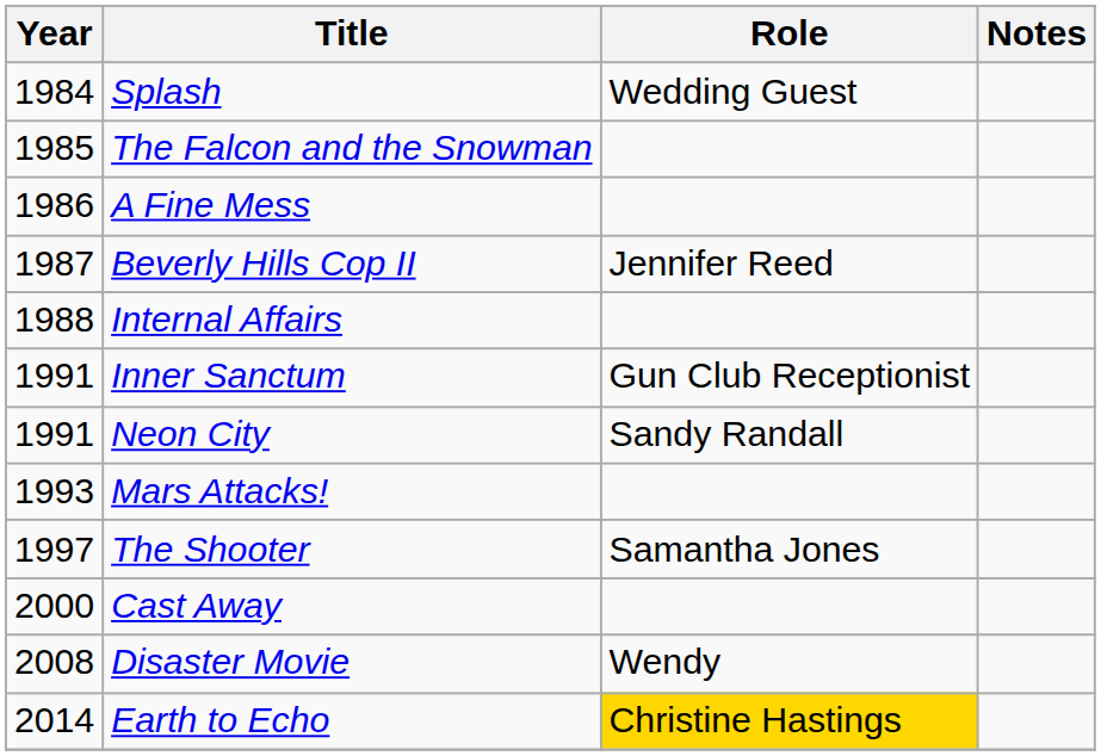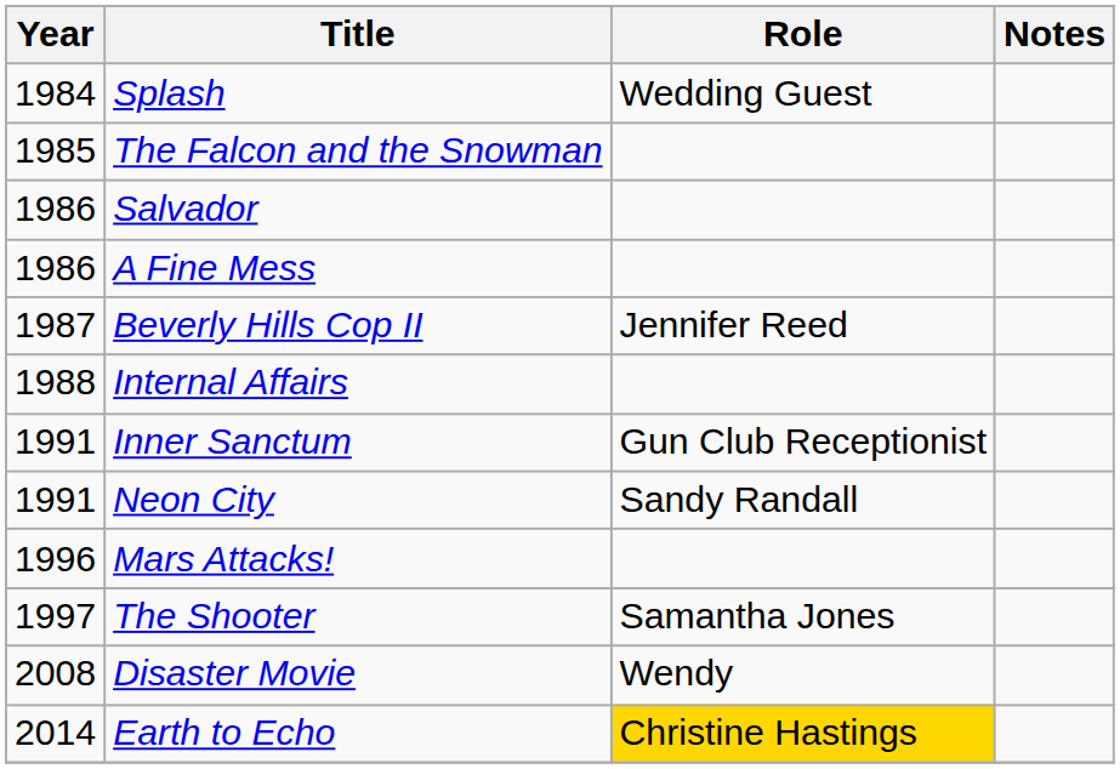+ row: 1986 | Salvador
Mars Attacks! | Year: 1993 -> 1996
- row: 2000 | Cast Away
